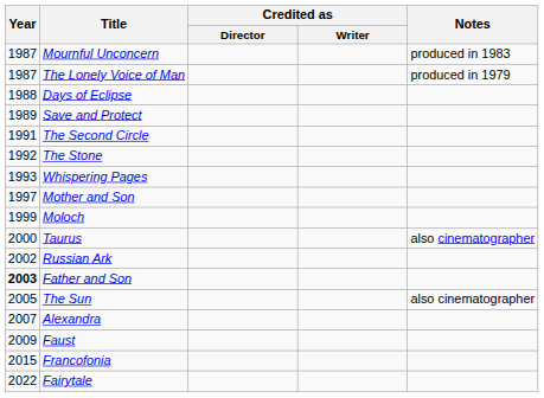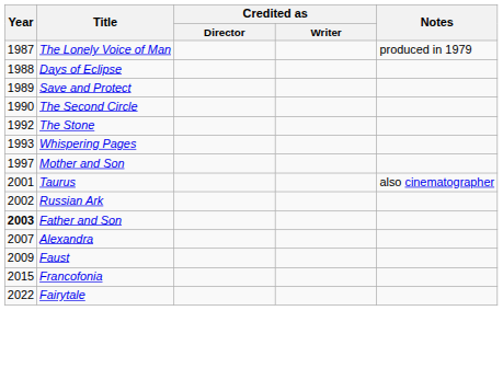- row: 1987 | Mournful Unconcern | produced in 1983
The Second Circle | Year: 1991 -> 1990
- row: 1999 | Moloch
Taurus | Year: 2000 -> 2001
- row: 2005 | The Sun | also cinematographer
